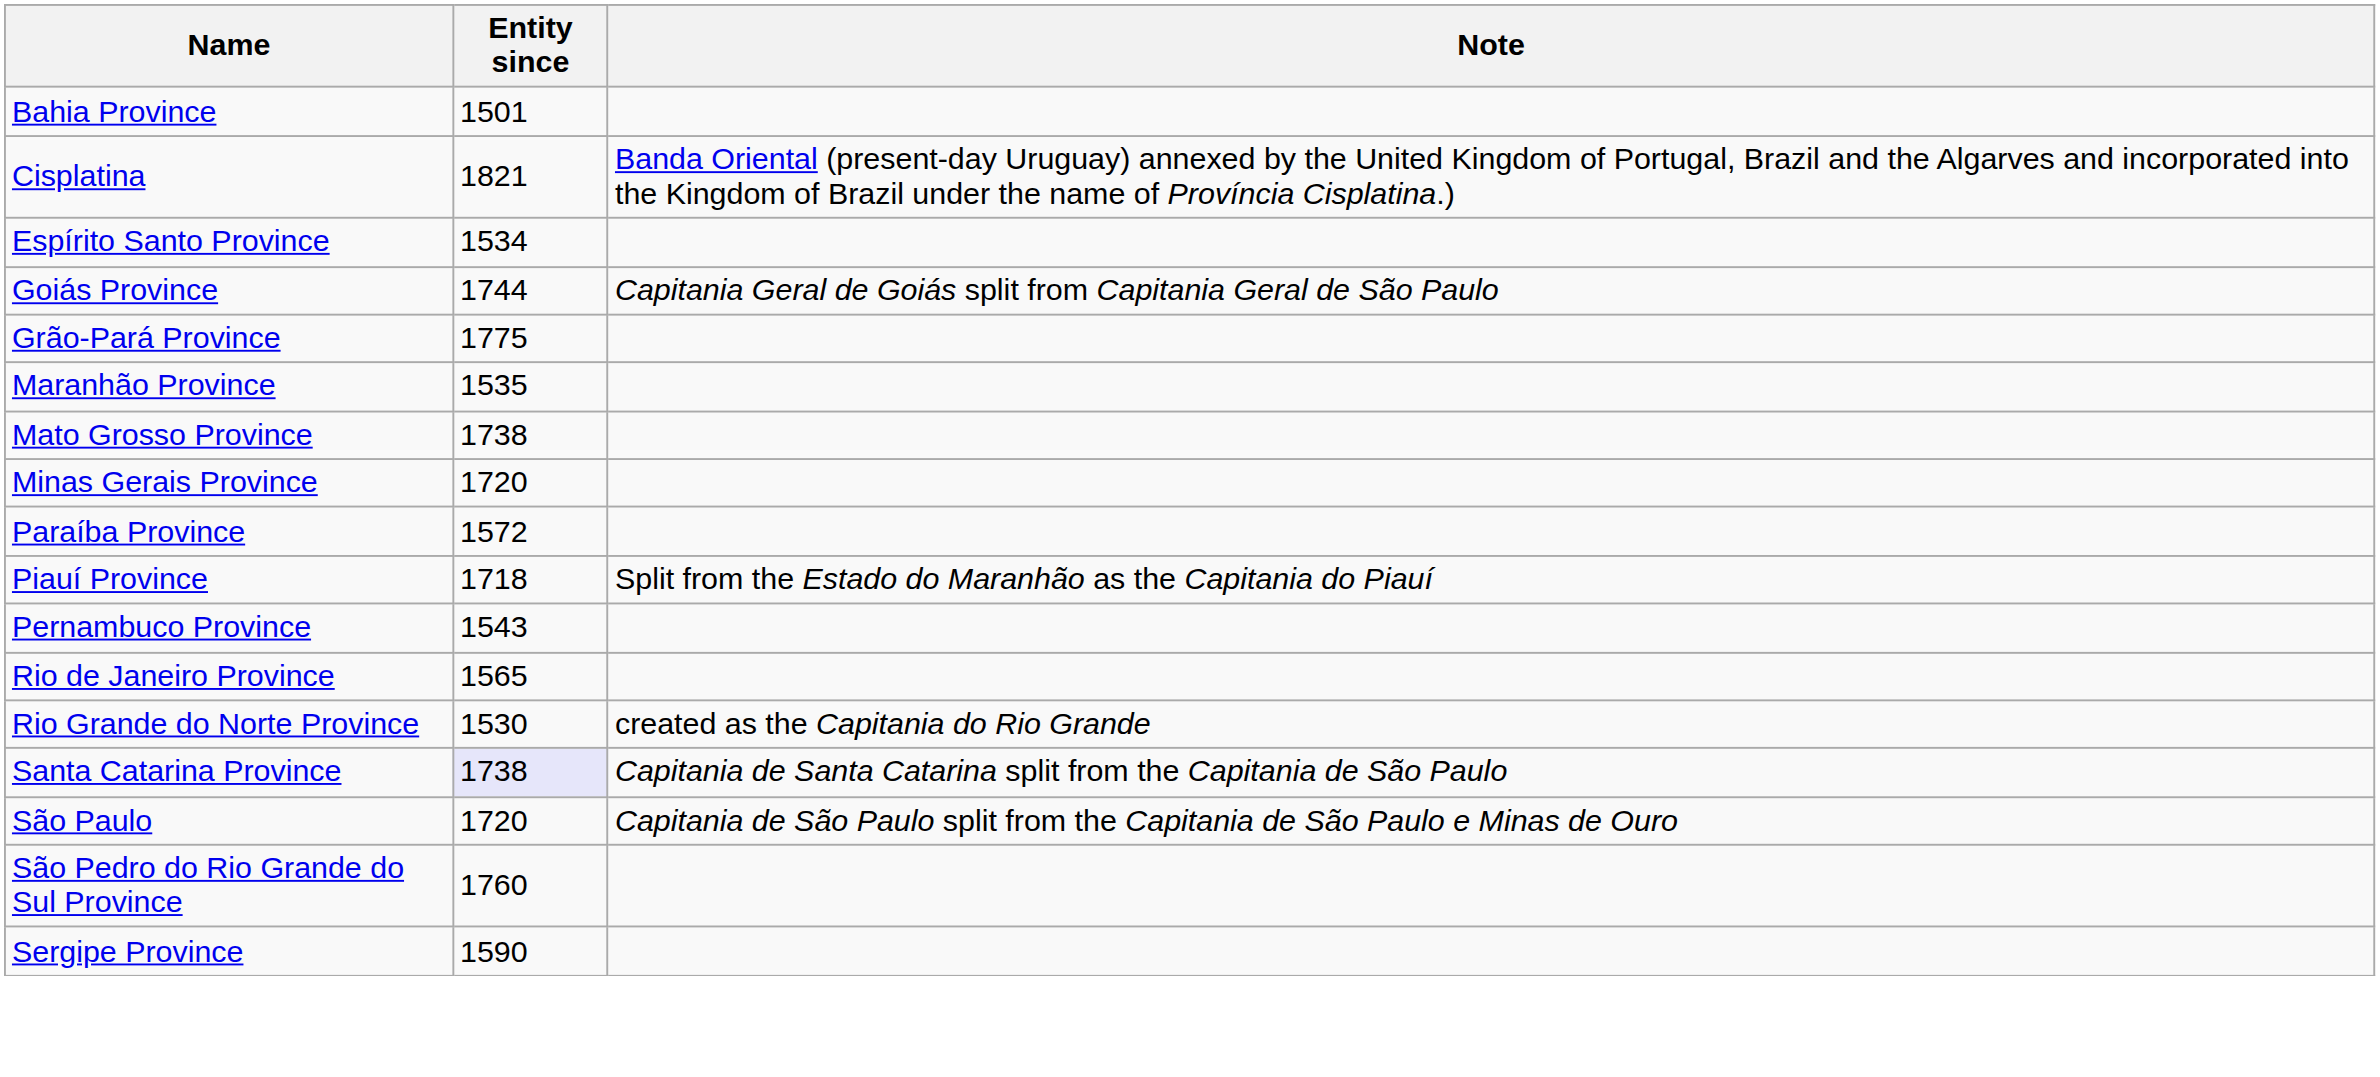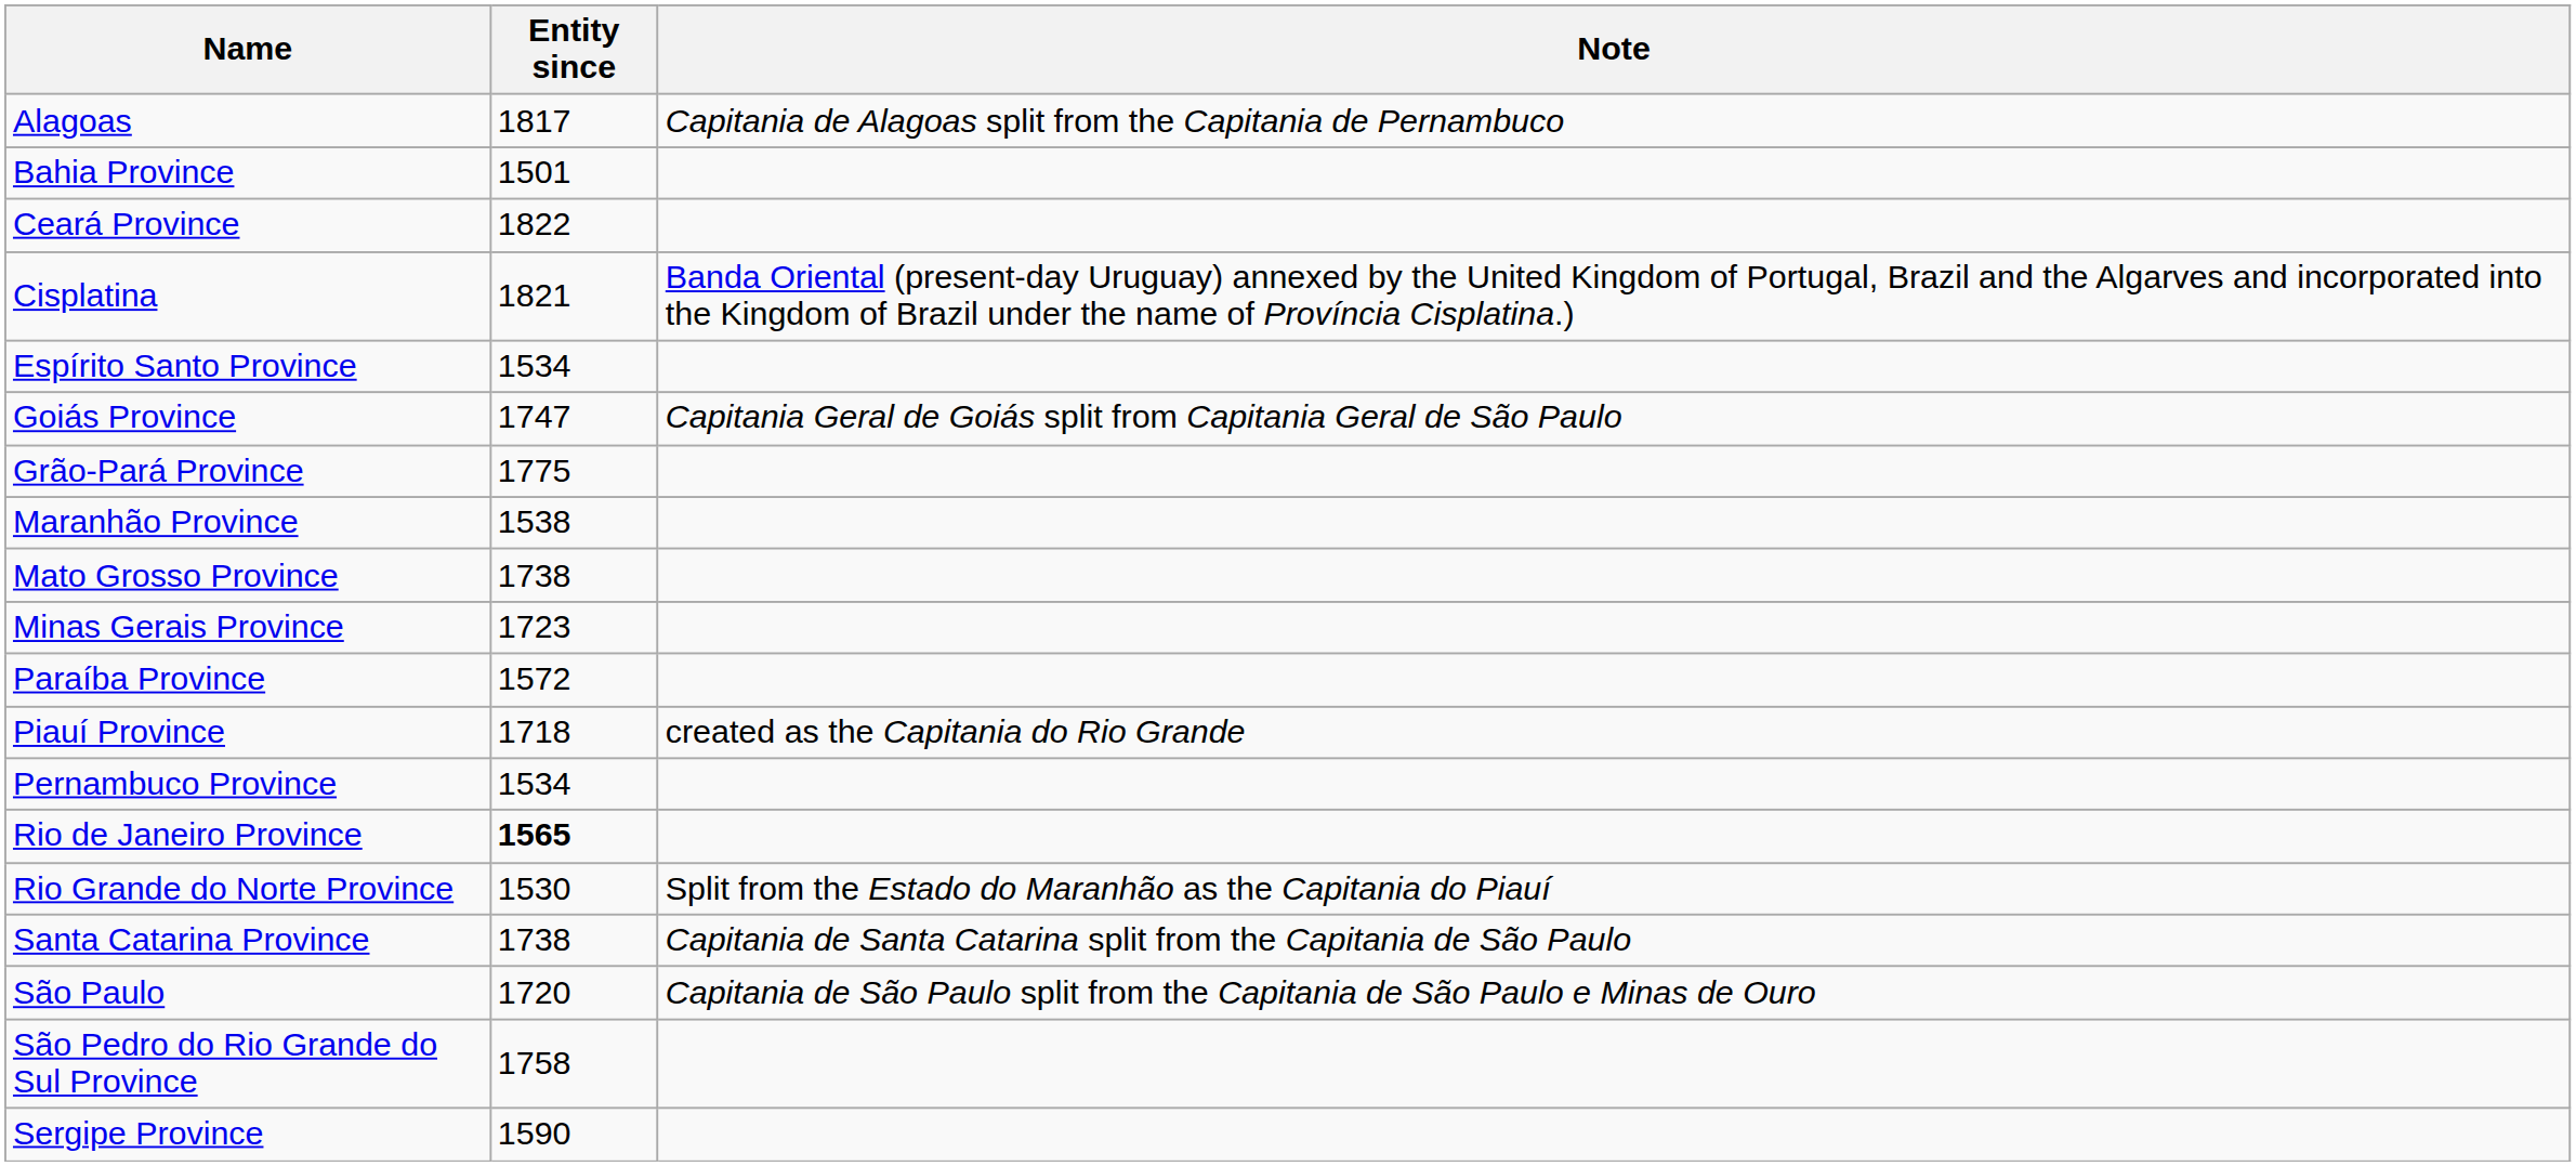+ row: Alagoas | 1817 | Capitania de Alagoas split from the Capitania de Pernambuco
+ row: Ceará Province | 1822
Goiás Province | Entity since: 1744 -> 1747
Maranhão Province | Entity since: 1535 -> 1538
Minas Gerais Province | Entity since: 1720 -> 1723
Piauí Province | Note: Split from the Estado do Maranhão as the Capitania do Piauí -> created as the Capitania do Rio Grande
Pernambuco Province | Entity since: 1543 -> 1534
Rio de Janeiro Province | Entity since: normal -> bold
Rio Grande do Norte Province | Note: created as the Capitania do Rio Grande -> Split from the Estado do Maranhão as the Capitania do Piauí
Santa Catarina Province | Entity since: lavender background -> no background
São Pedro do Rio Grande do Sul Province | Entity since: 1760 -> 1758
